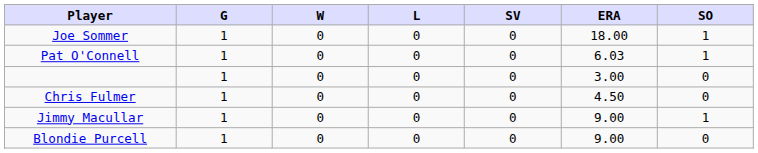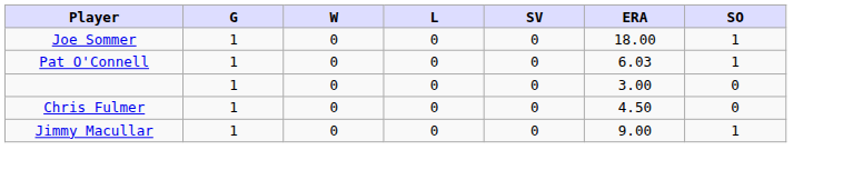- row: Blondie Purcell | 1 | 0 | 0 | 0 | 9.00 | 0
